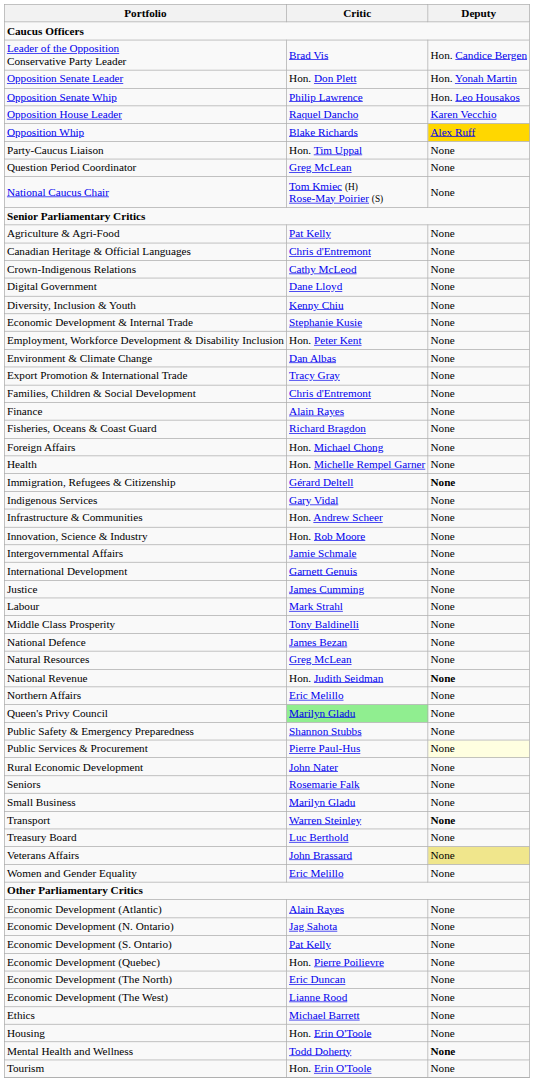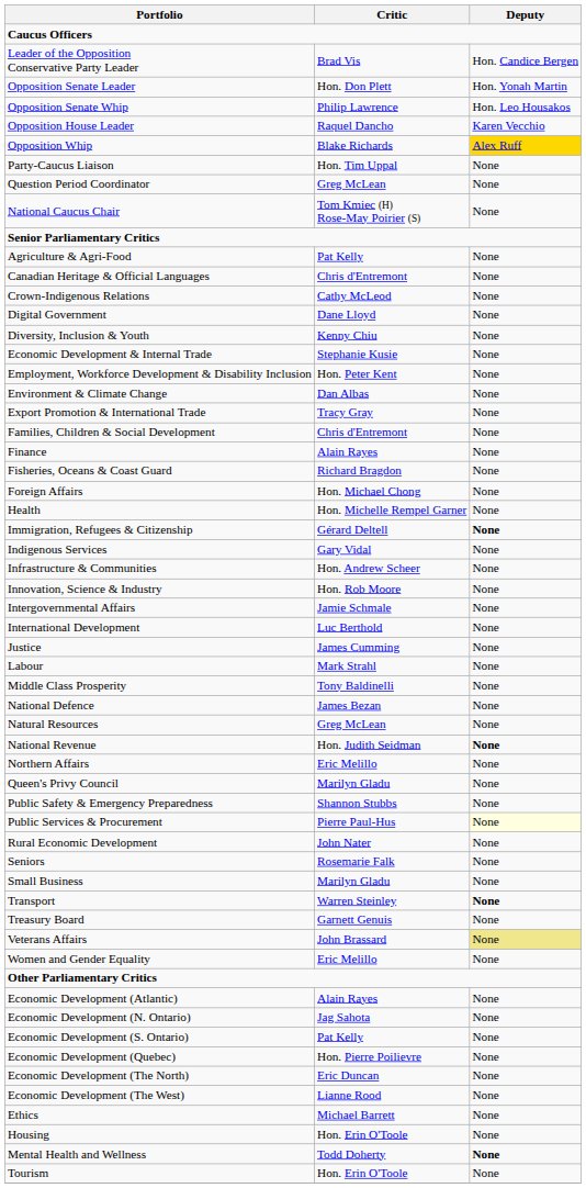International Development | Critic: Garnett Genuis -> Luc Berthold
Queen's Privy Council | Critic: lightgreen background -> no background
Treasury Board | Critic: Luc Berthold -> Garnett Genuis
